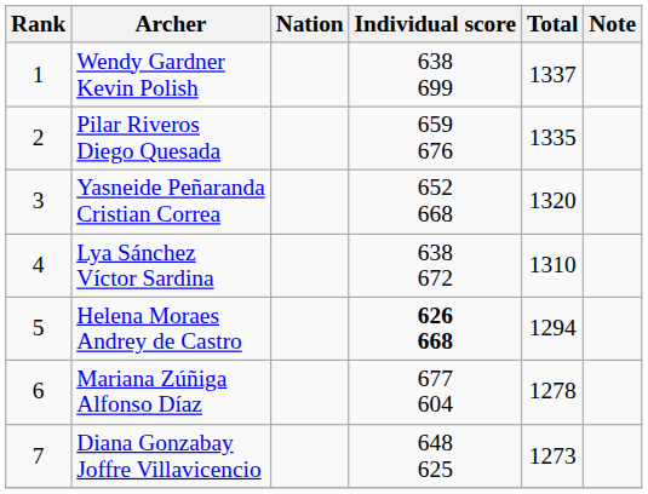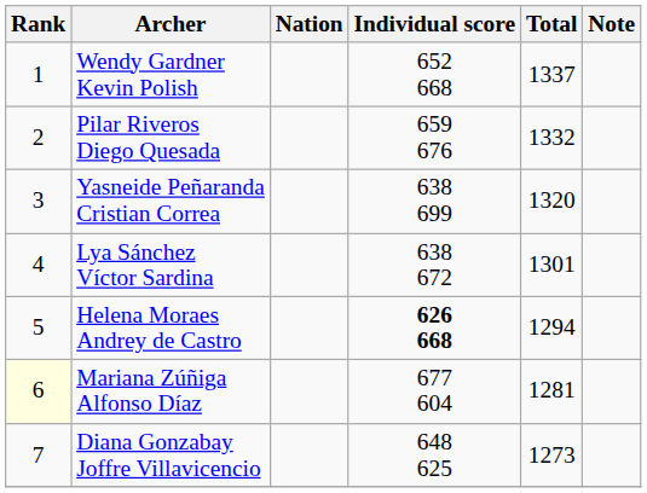Wendy Gardner Kevin Polish | Individual score: 638 699 -> 652 668
Pilar Riveros Diego Quesada | Total: 1335 -> 1332
Yasneide Peñaranda Cristian Correa | Individual score: 652 668 -> 638 699
Lya Sánchez Víctor Sardina | Total: 1310 -> 1301
Mariana Zúñiga Alfonso Díaz | Rank: no background -> lightyellow background
Mariana Zúñiga Alfonso Díaz | Total: 1278 -> 1281
